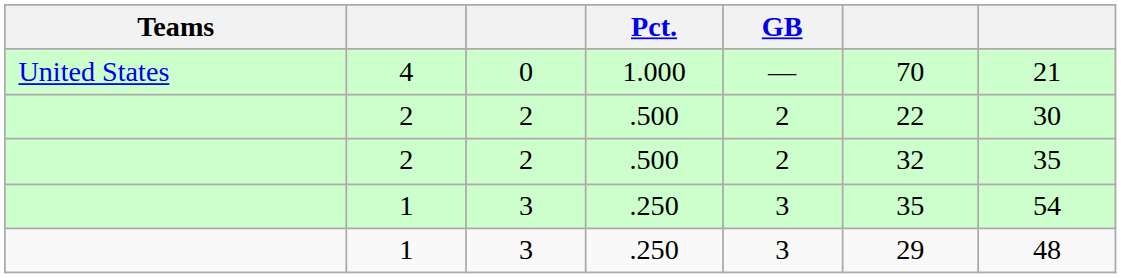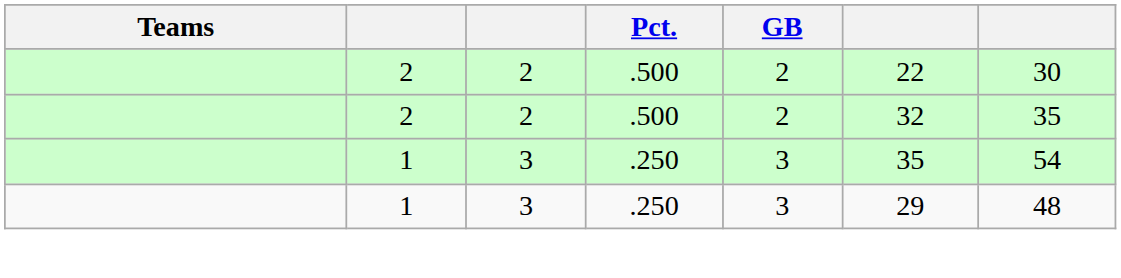- row: United States | 4 | 0 | 1.000 | — | 70 | 21
